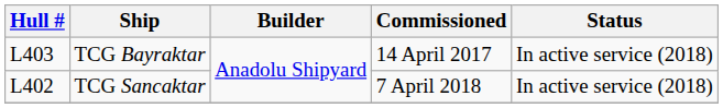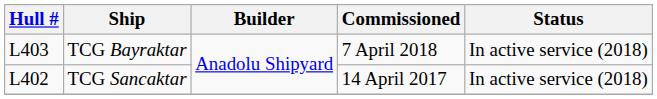TCG Bayraktar | Commissioned: 14 April 2017 -> 7 April 2018
TCG Sancaktar | Commissioned: 7 April 2018 -> 14 April 2017
